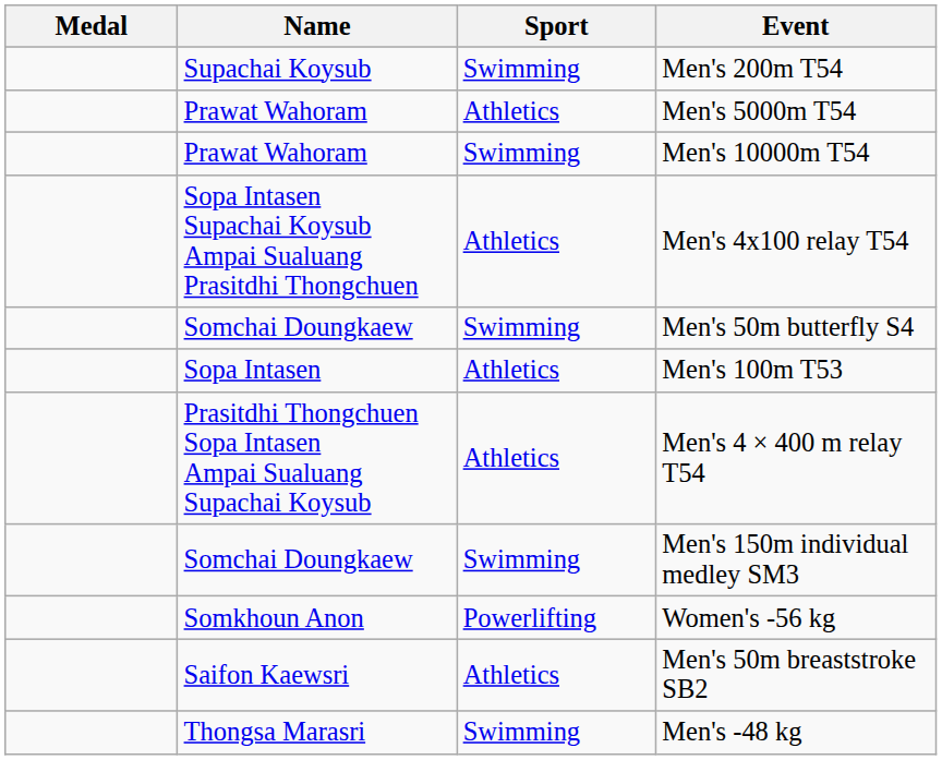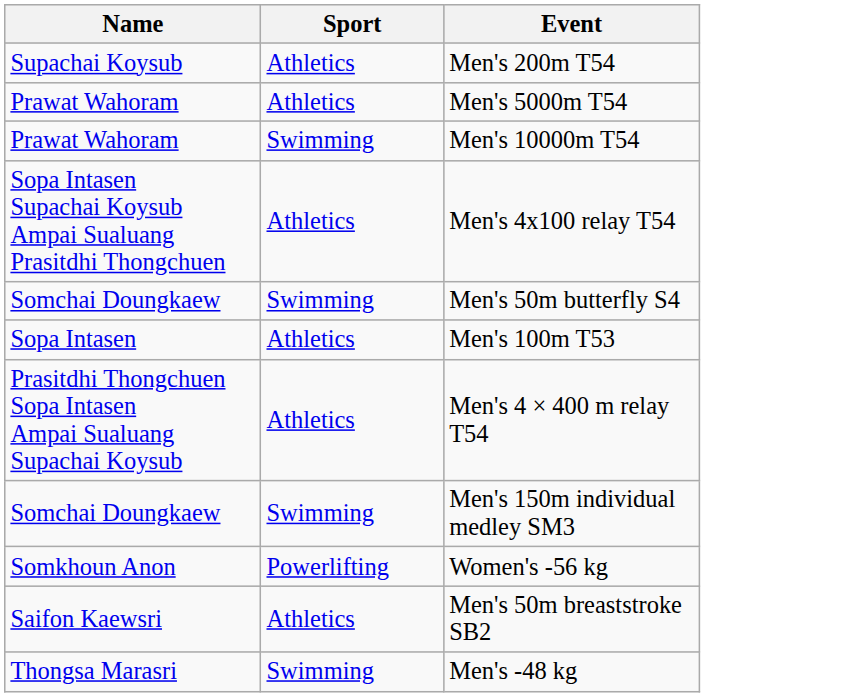- column: Medal
Men's 200m T54 | Sport: Swimming -> Athletics
